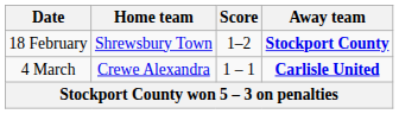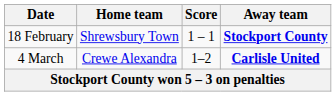18 February | Score: 1–2 -> 1 – 1
4 March | Score: 1 – 1 -> 1–2
